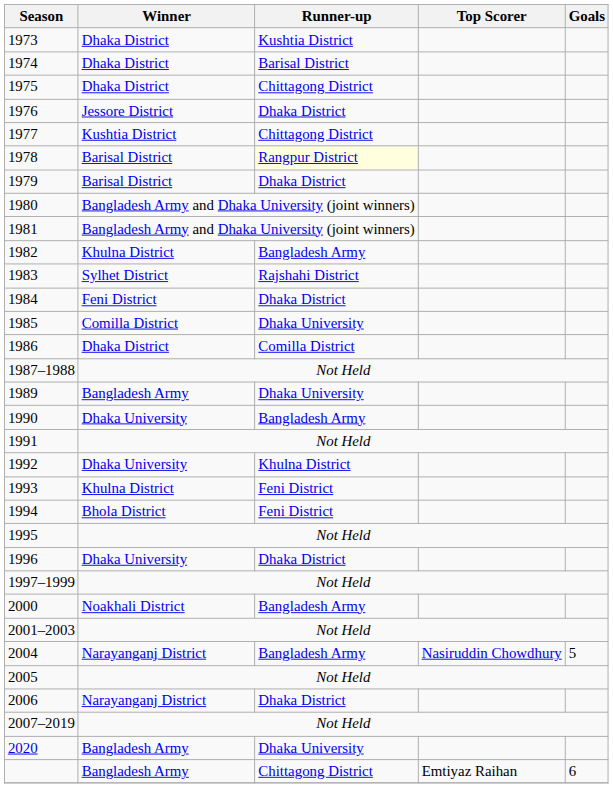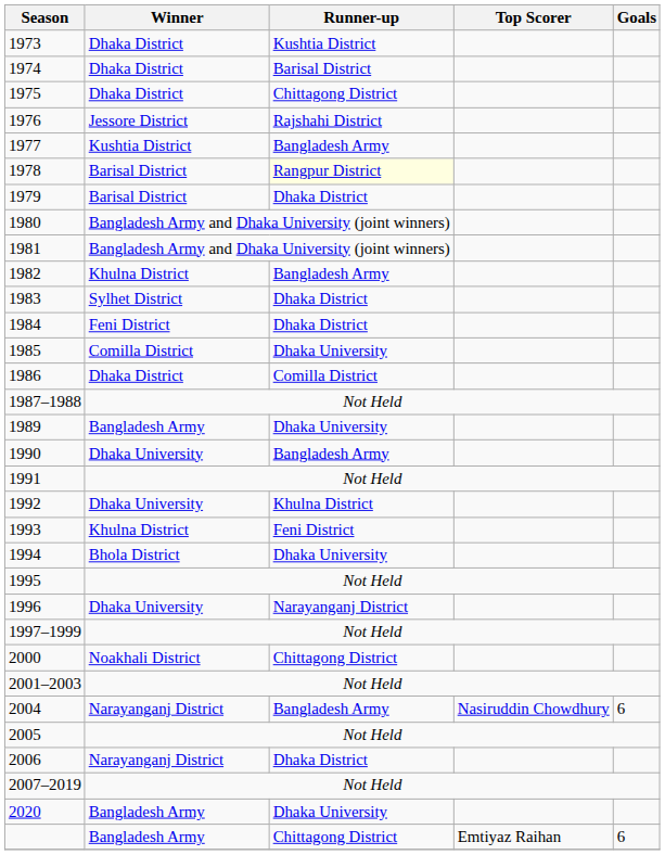1976 | Runner-up: Dhaka District -> Rajshahi District
1977 | Runner-up: Chittagong District -> Bangladesh Army
1983 | Runner-up: Rajshahi District -> Dhaka District
1994 | Runner-up: Feni District -> Dhaka University
1996 | Runner-up: Dhaka District -> Narayanganj District
2000 | Runner-up: Bangladesh Army -> Chittagong District
2004 | Goals: 5 -> 6
